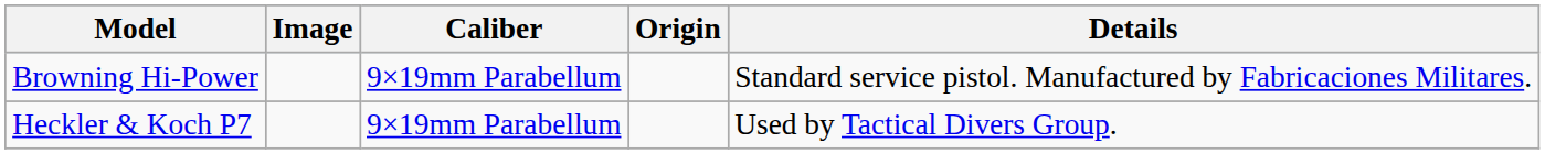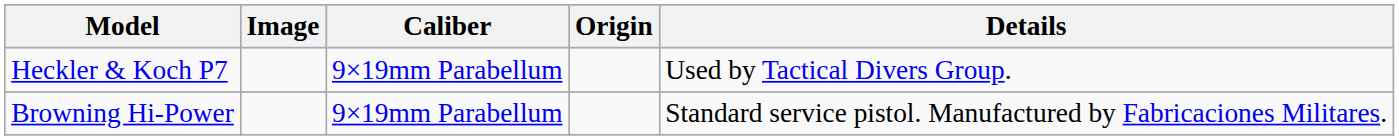rows swapped: Browning Hi-Power <-> Heckler & Koch P7
